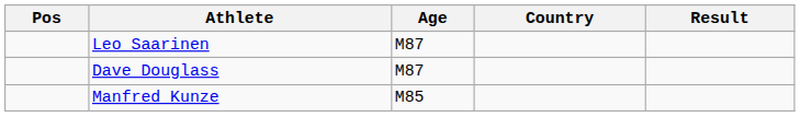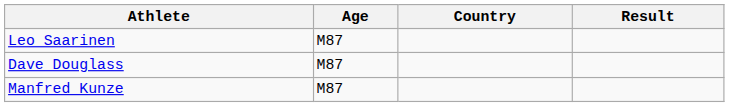- column: Pos
Manfred Kunze | Age: M85 -> M87
